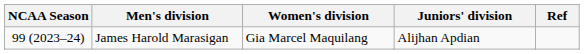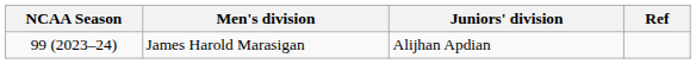- column: Women's division | Gia Marcel Maquilang
